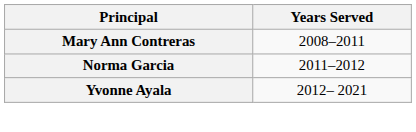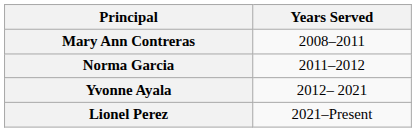+ row: Lionel Perez | 2021–Present
